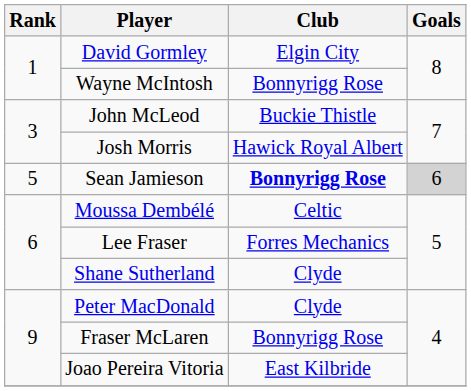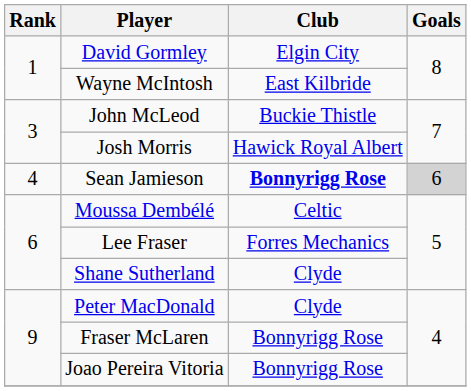Wayne McIntosh | Club: Bonnyrigg Rose -> East Kilbride
Sean Jamieson | Rank: 5 -> 4
Joao Pereira Vitoria | Club: East Kilbride -> Bonnyrigg Rose
